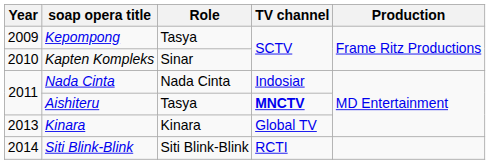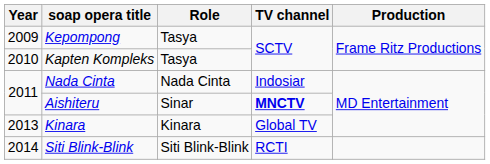Kapten Kompleks | Role: Sinar -> Tasya
Aishiteru | Role: Tasya -> Sinar
